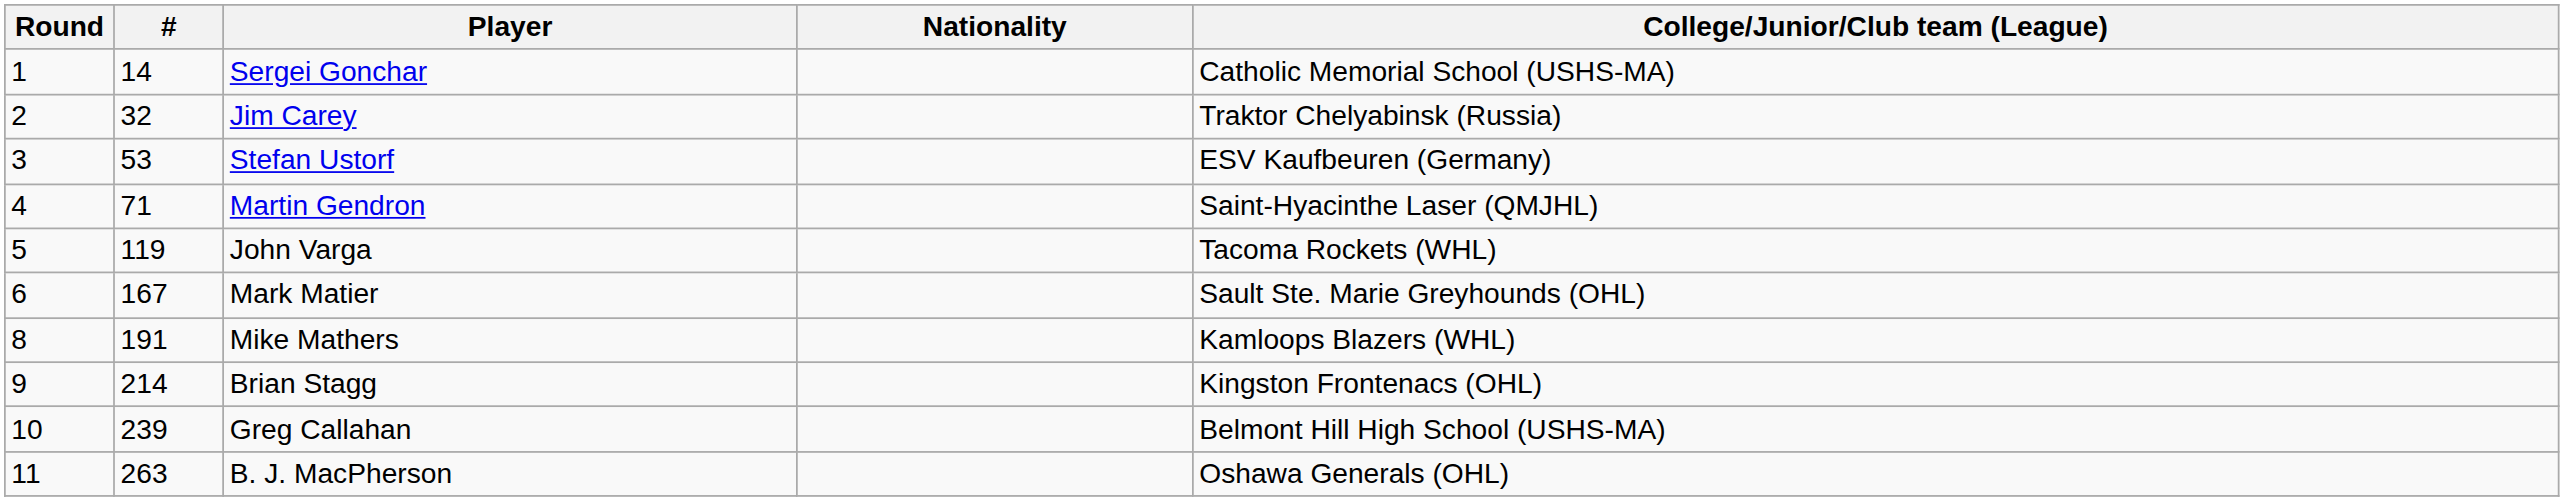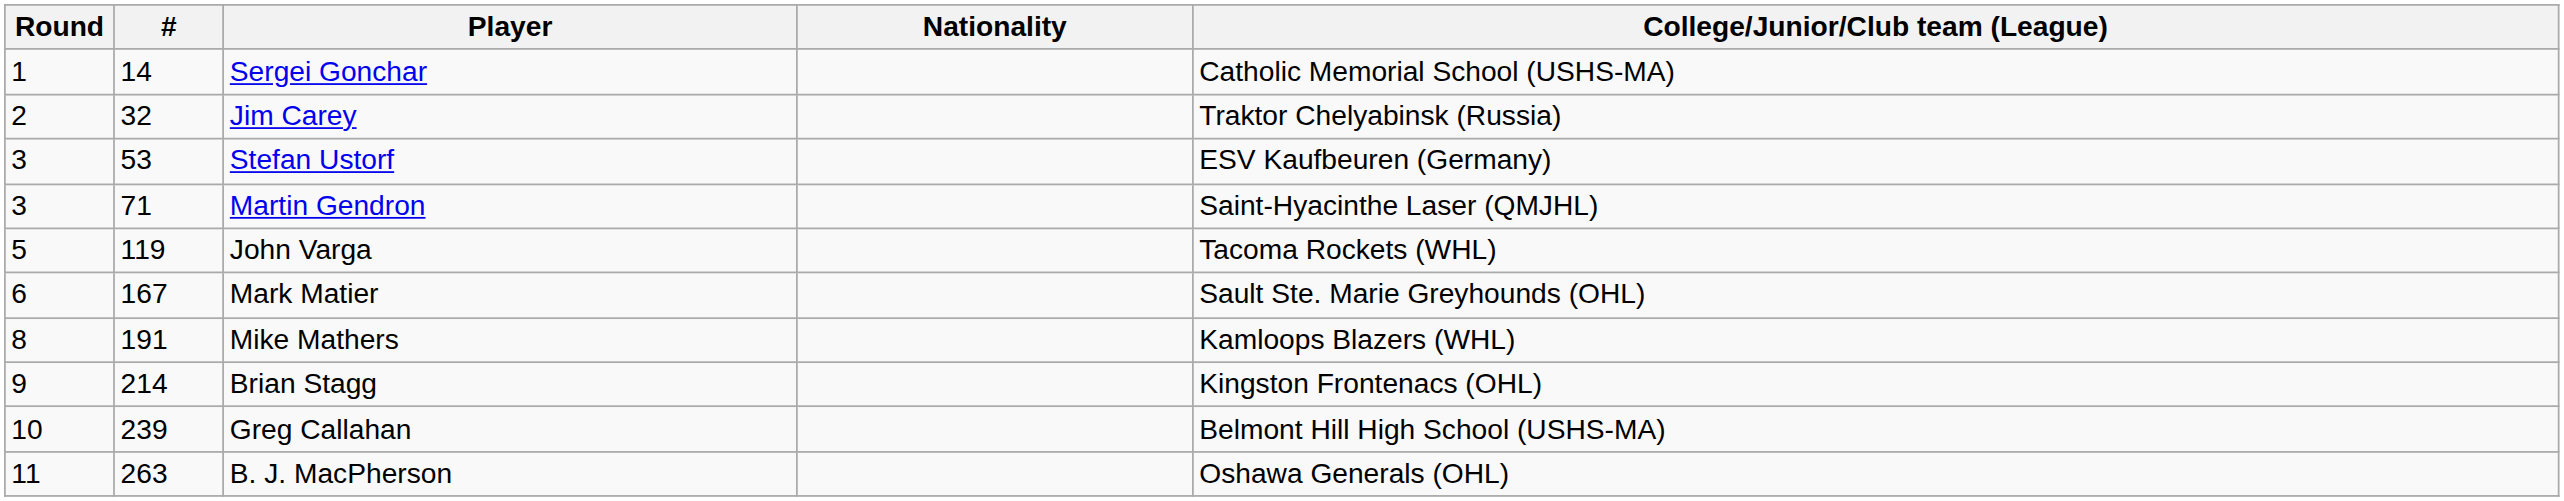Martin Gendron | Round: 4 -> 3
